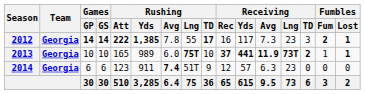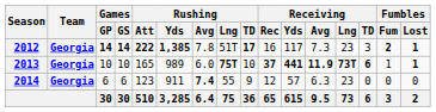2012 | Rushing / Lng: 55 -> 51T
2013 | Receiving / TD: 2 -> 6
2014 | Rushing / Lng: 51T -> 55
